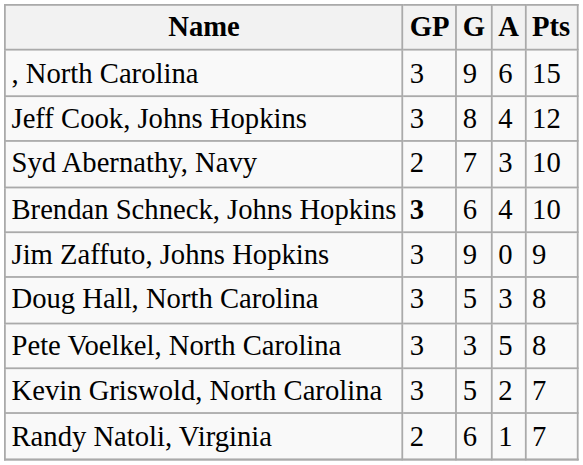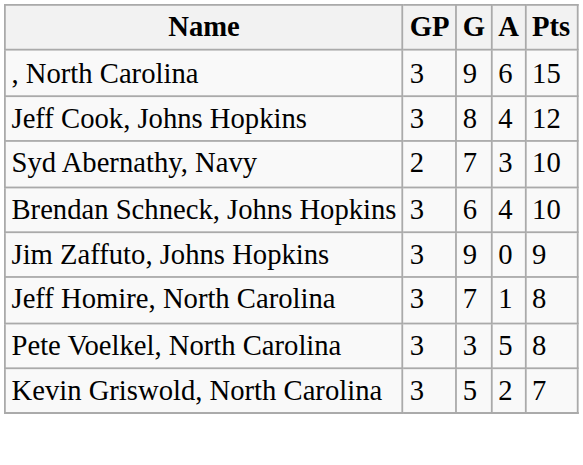Brendan Schneck, Johns Hopkins | GP: bold -> normal
+ row: Jeff Homire, North Carolina | 3 | 7 | 1 | 8
- row: Doug Hall, North Carolina | 3 | 5 | 3 | 8
- row: Randy Natoli, Virginia | 2 | 6 | 1 | 7
